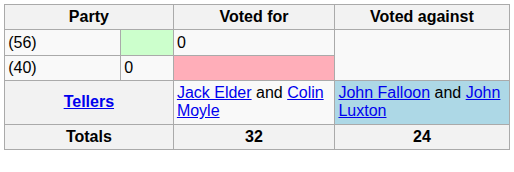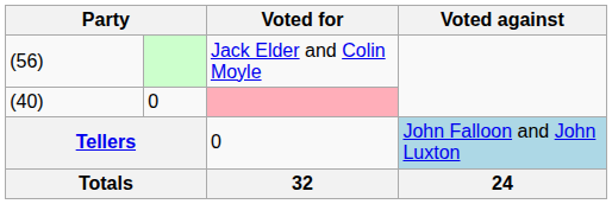(56) | Voted for: 0 -> Jack Elder and Colin Moyle
Tellers | Voted for: Jack Elder and Colin Moyle -> 0
